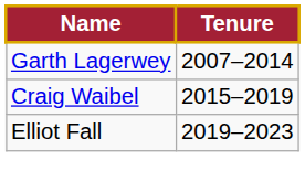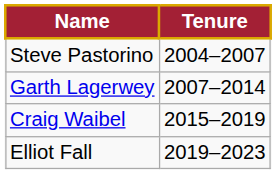+ row: Steve Pastorino | 2004–2007
